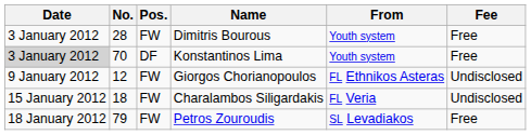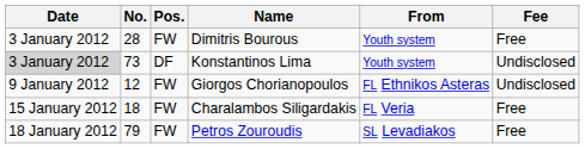Konstantinos Lima | No.: 70 -> 73
Konstantinos Lima | Fee: Free -> Undisclosed
Charalambos Siligardakis | Fee: Undisclosed -> Free
